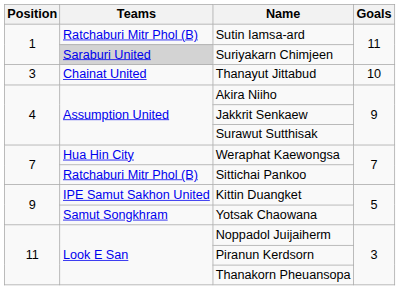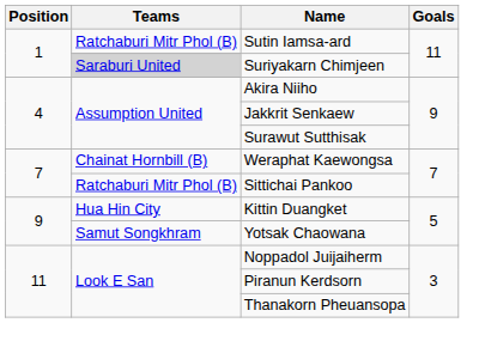- row: 3 | Chainat United | Thanayut Jittabud | 10
Weraphat Kaewongsa | Teams: Hua Hin City -> Chainat Hornbill (B)
Kittin Duangket | Teams: IPE Samut Sakhon United -> Hua Hin City
